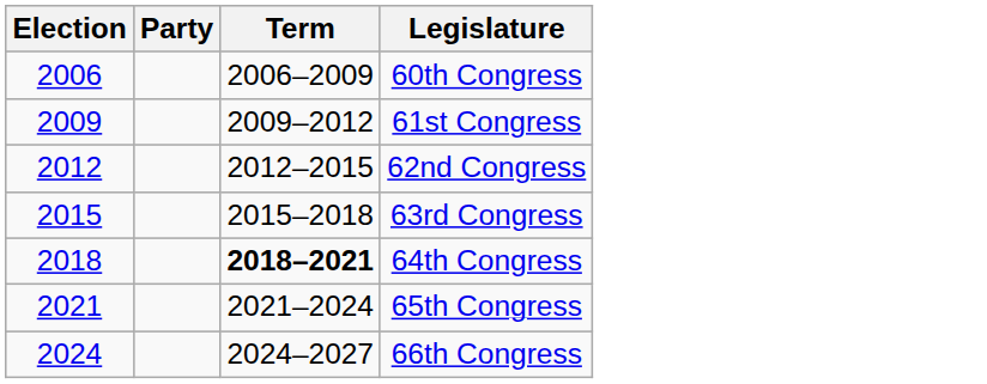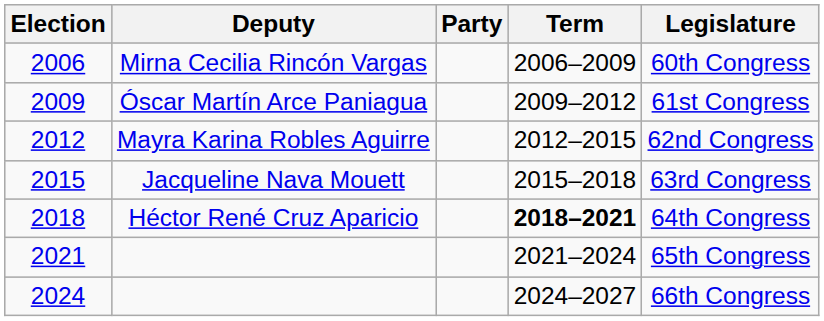+ column: Deputy | Mirna Cecilia Rincón Vargas | Óscar Martín Arce Paniagua | Mayra Karina Robles Aguirre | Jacqueline Nava Mouett | Héctor René Cruz Aparicio
